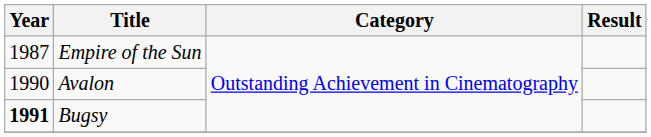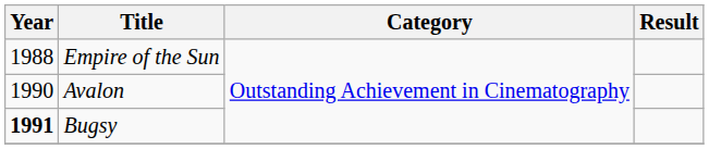Empire of the Sun | Year: 1987 -> 1988
